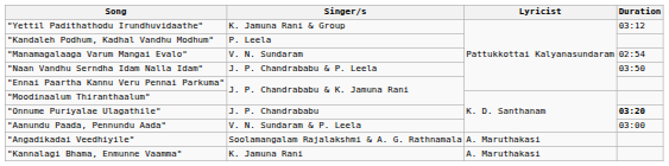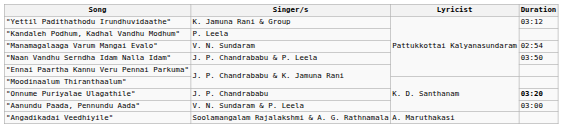- row: "Kannalagi Bhama, Enmunne Vaamma" | K. Jamuna Rani | A. Maruthakasi
